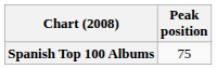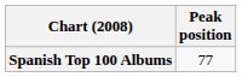Spanish Top 100 Albums | Peak position: 75 -> 77
